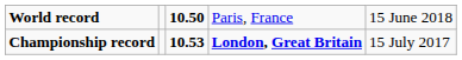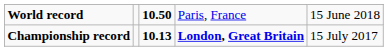Championship record | column 3: 10.53 -> 10.13
